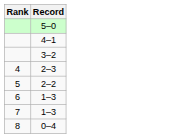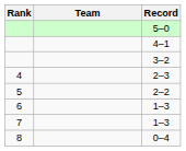+ column: Team
